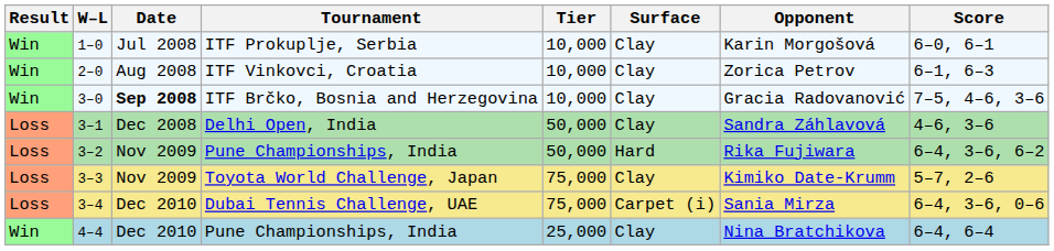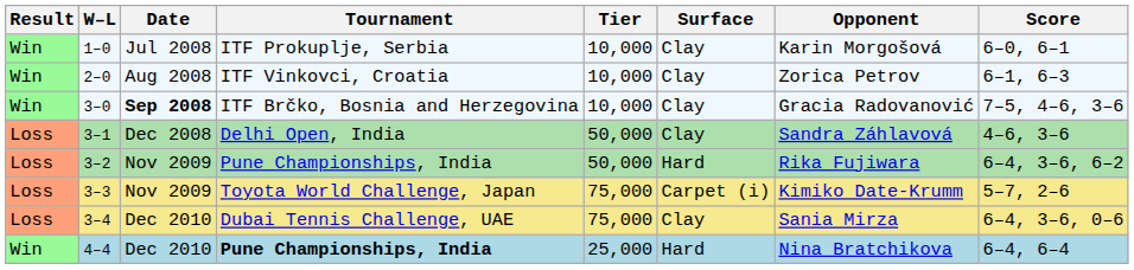3–3 | Surface: Clay -> Carpet (i)
3–4 | Surface: Carpet (i) -> Clay
4–4 | Tournament: normal -> bold
4–4 | Surface: Clay -> Hard
